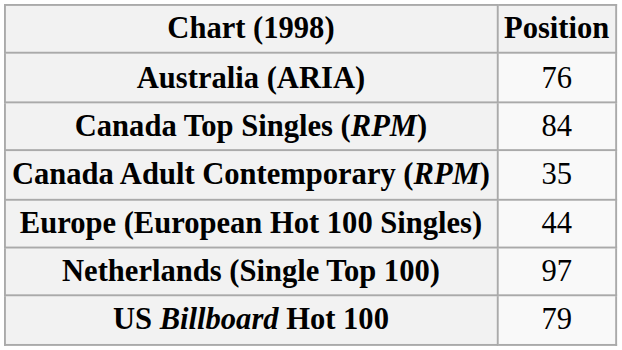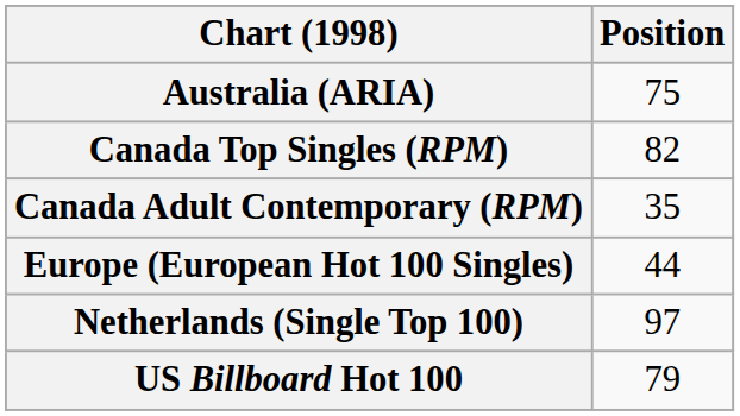Australia (ARIA) | Position: 76 -> 75
Canada Top Singles (RPM) | Position: 84 -> 82
